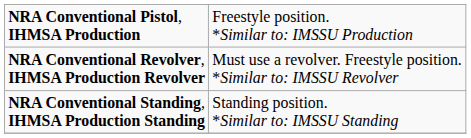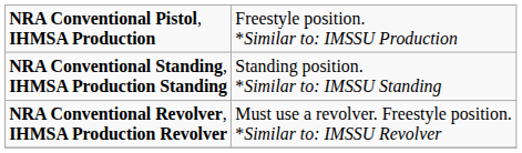rows swapped: NRA Conventional Standing, IHMSA Production Standing <-> NRA Conventional Revolver, IHMSA Production Revolver
